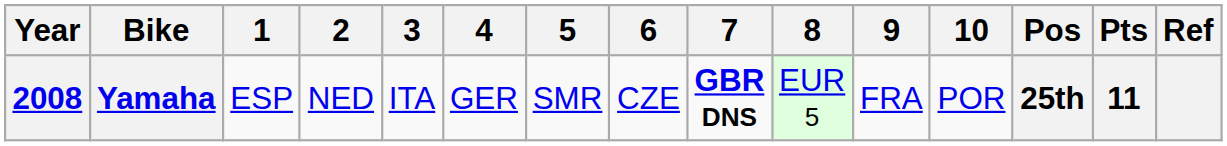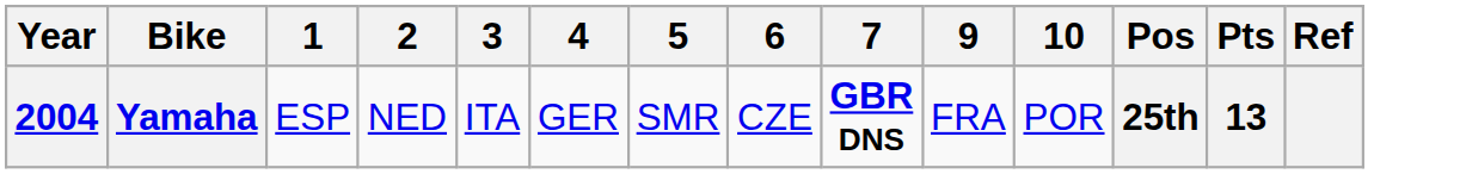- column: 8 | EUR 5
Yamaha | Year: 2008 -> 2004
Yamaha | Pts: 11 -> 13
